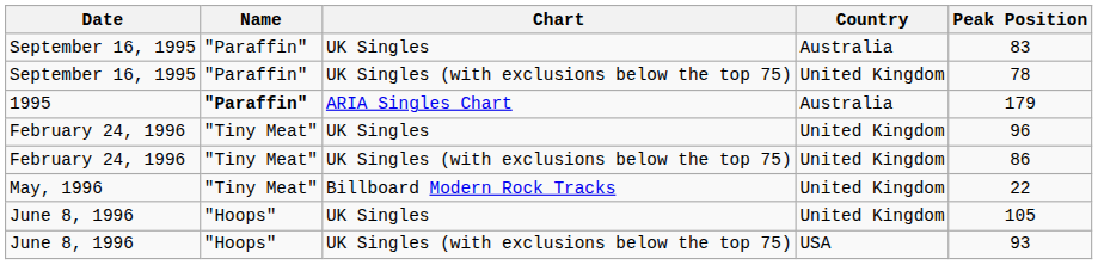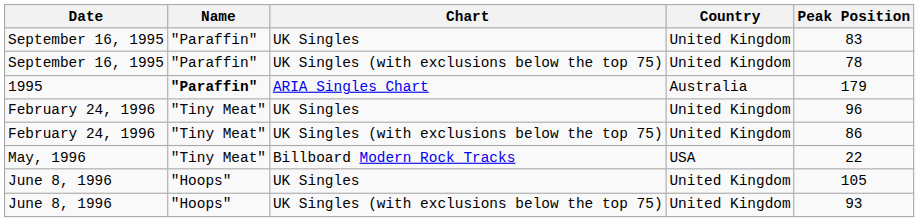September 16, 1995 / UK Singles | Country: Australia -> United Kingdom
May, 1996 | Country: United Kingdom -> USA
June 8, 1996 / UK Singles (with exclusions below the top 75) | Country: USA -> United Kingdom
